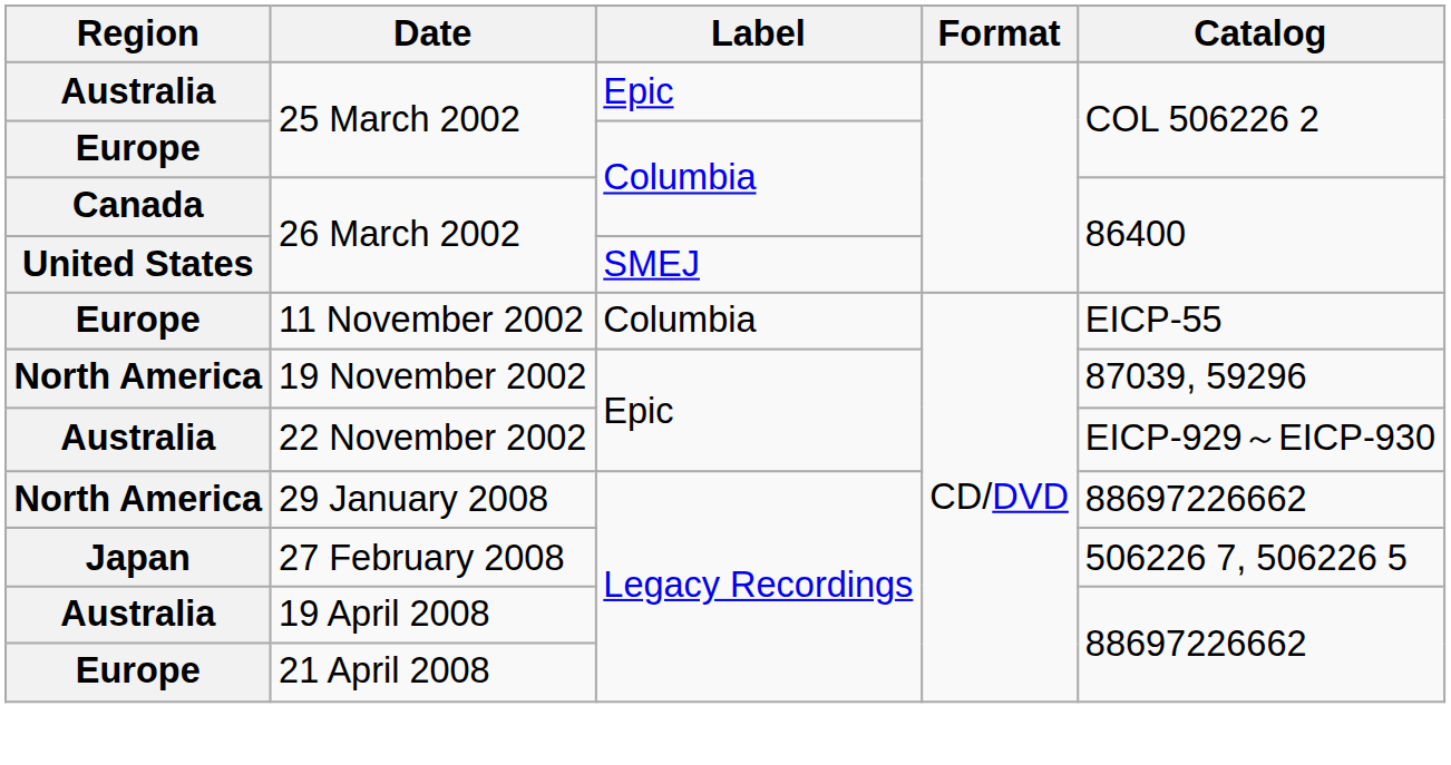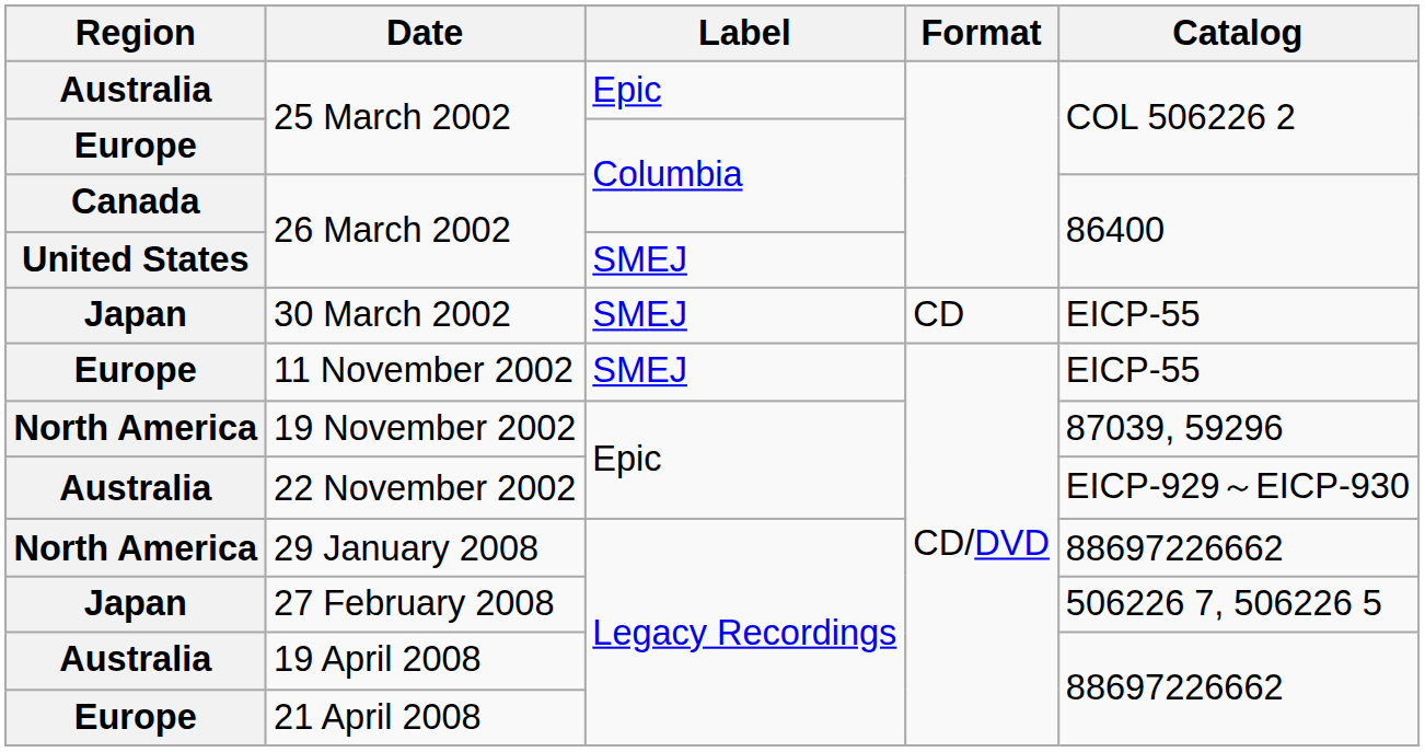+ row: Japan | 30 March 2002 | SMEJ | CD | EICP-55
11 November 2002 | Label: Columbia -> SMEJ
